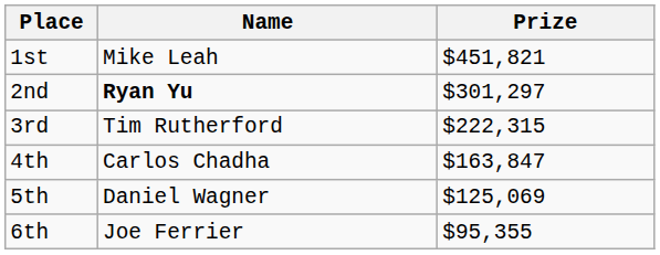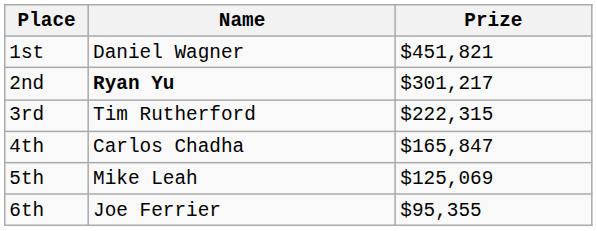1st | Name: Mike Leah -> Daniel Wagner
2nd | Prize: $301,297 -> $301,217
4th | Prize: $163,847 -> $165,847
5th | Name: Daniel Wagner -> Mike Leah
